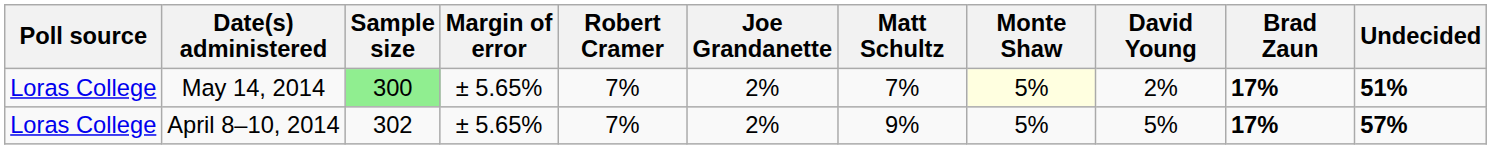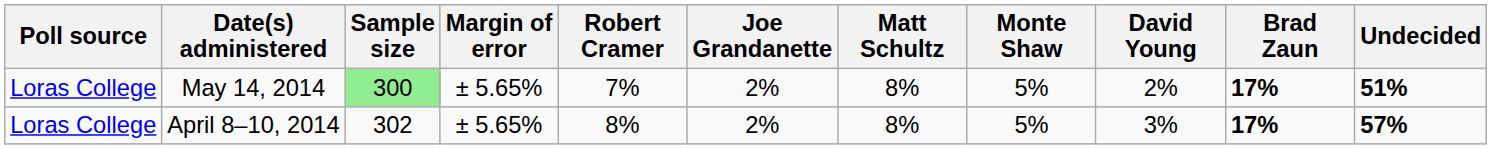May 14, 2014 | Matt Schultz: 7% -> 8%
May 14, 2014 | Monte Shaw: lightyellow background -> no background
April 8–10, 2014 | Robert Cramer: 7% -> 8%
April 8–10, 2014 | Matt Schultz: 9% -> 8%
April 8–10, 2014 | David Young: 5% -> 3%
